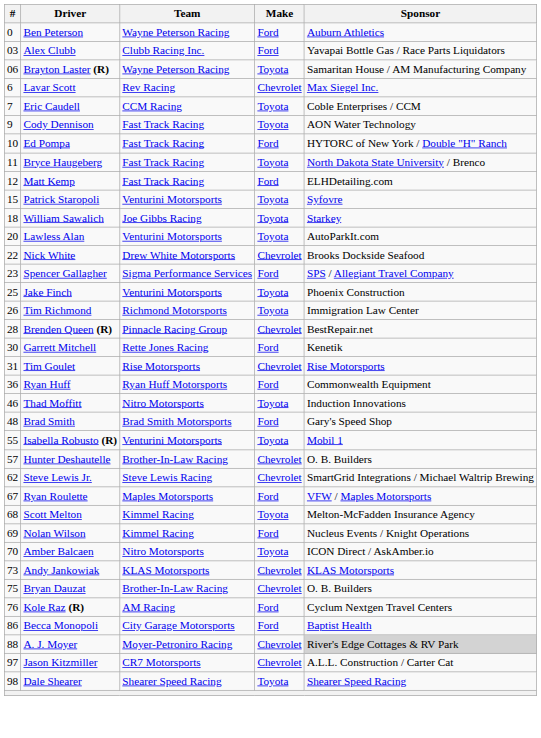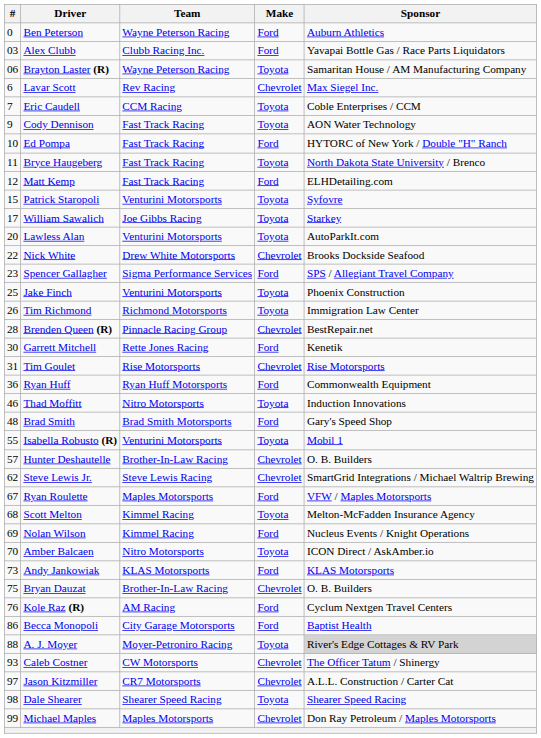William Sawalich | #: 18 -> 17
Andy Jankowiak | Make: Chevrolet -> Ford
A. J. Moyer | Make: Chevrolet -> Toyota
+ row: 93 | Caleb Costner | CW Motorsports | Chevrolet | The Officer Tatum / Shinergy
+ row: 99 | Michael Maples | Maples Motorsports | Chevrolet | Don Ray Petroleum / Maples Motorsports
